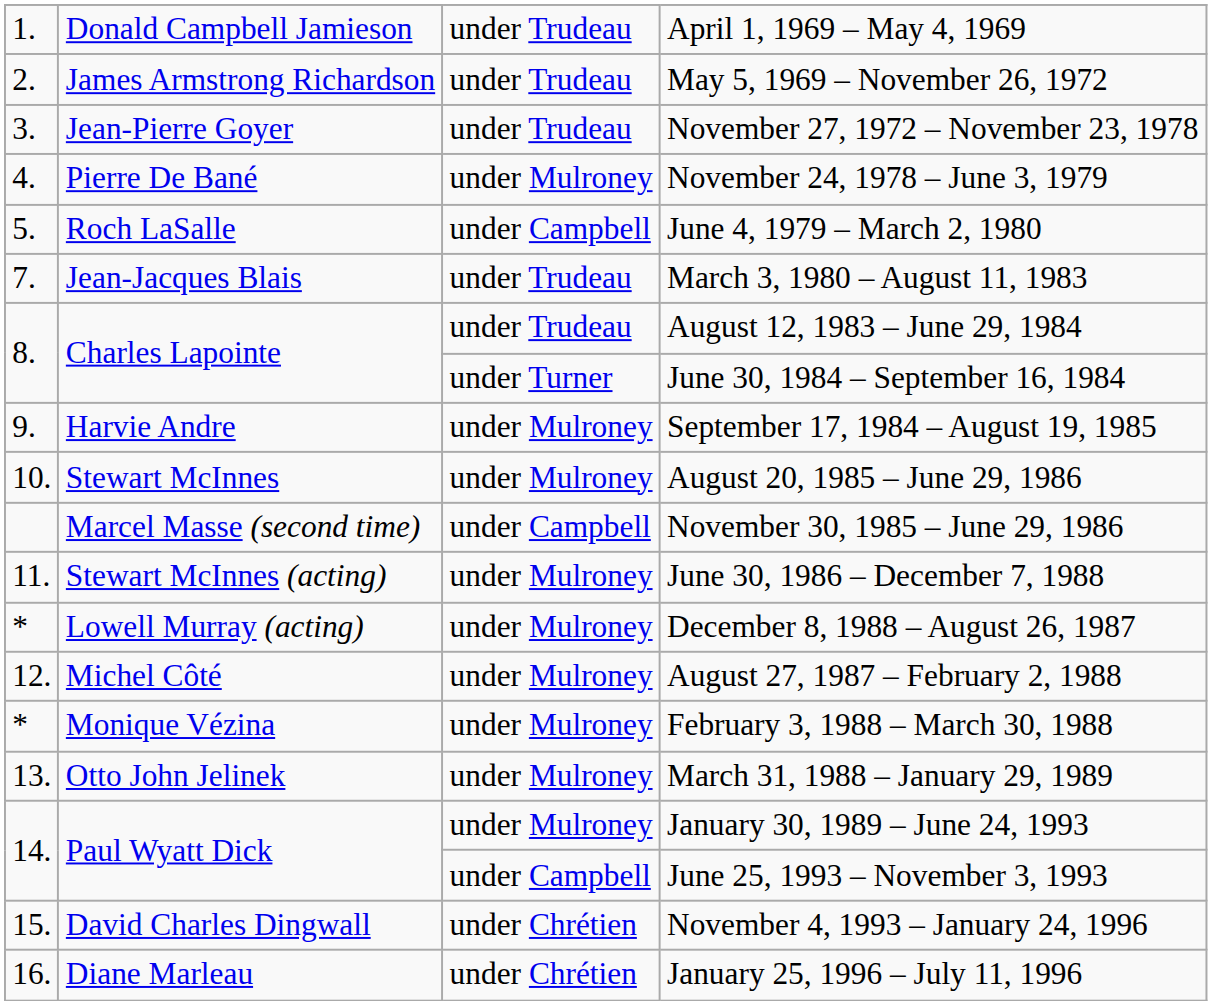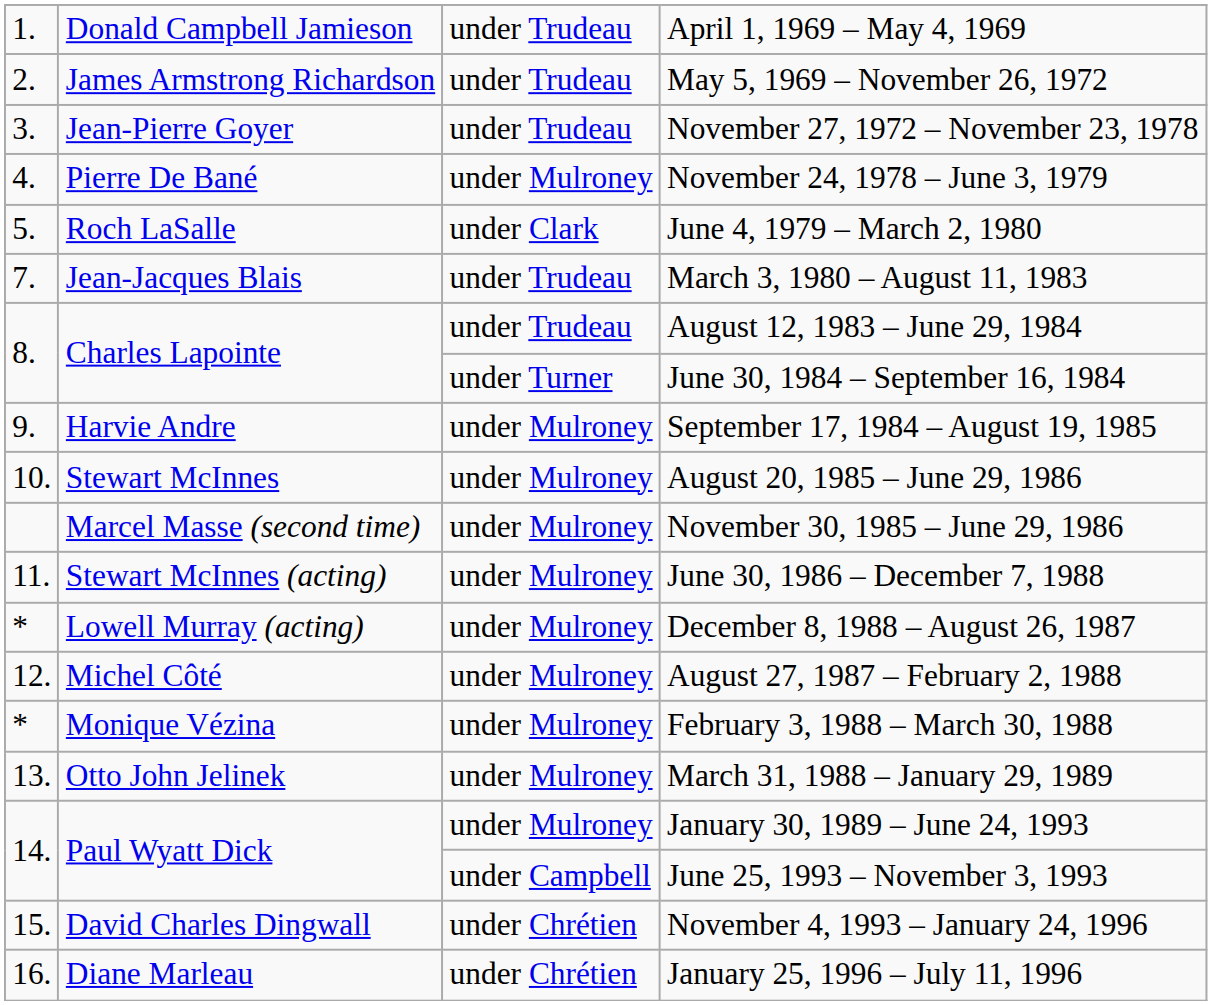June 4, 1979 – March 2, 1980 | column 3: under Campbell -> under Clark
November 30, 1985 – June 29, 1986 | column 3: under Campbell -> under Mulroney
